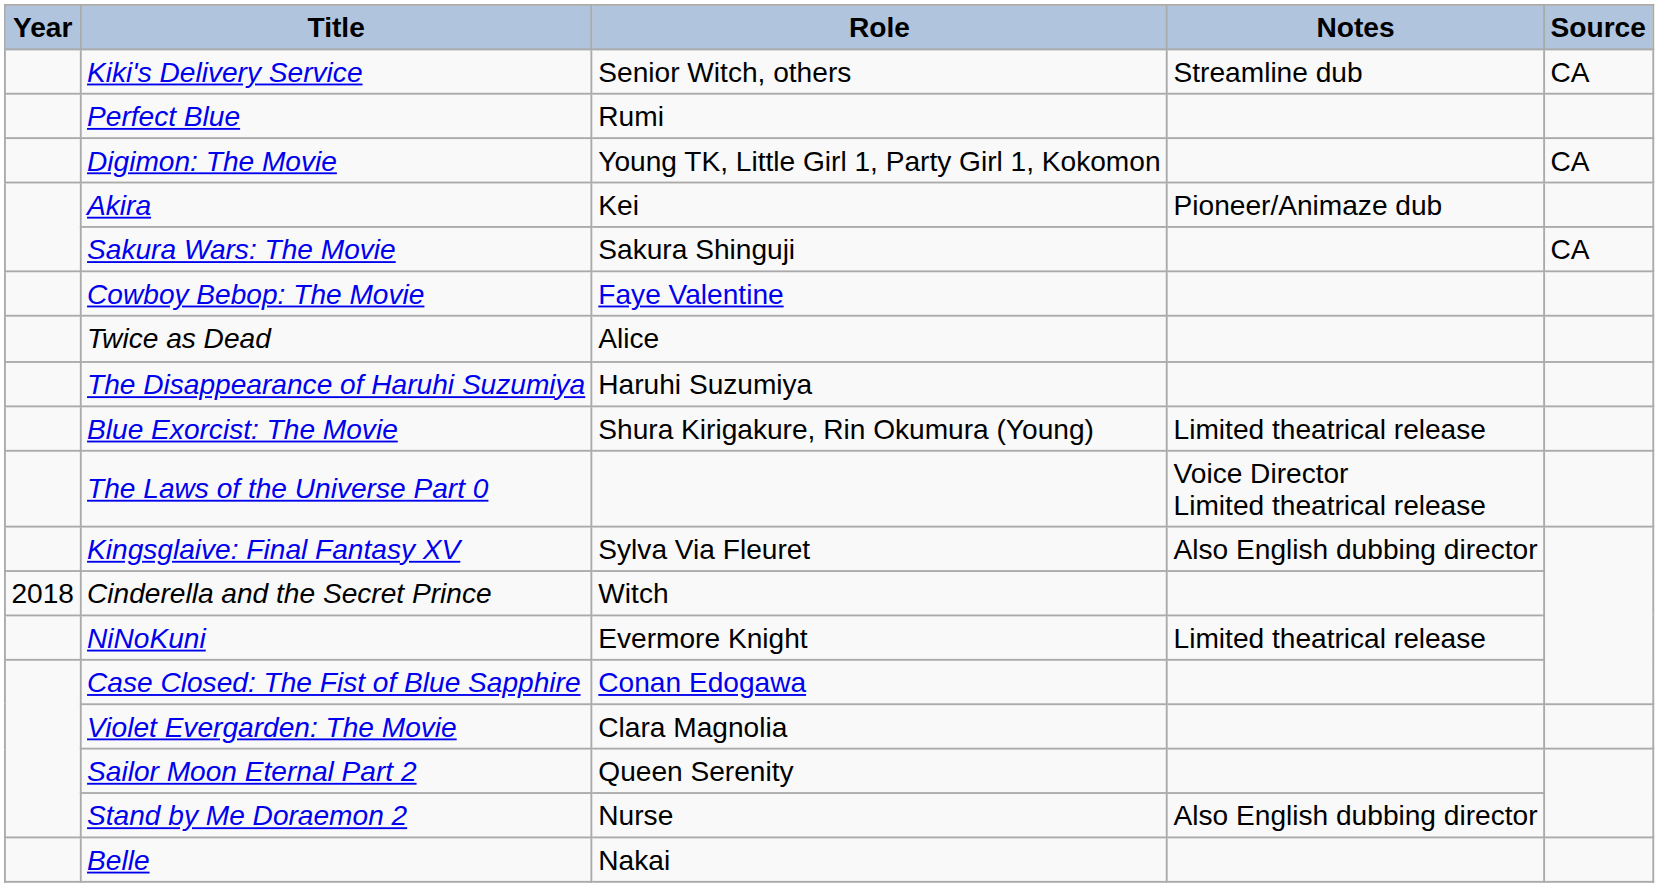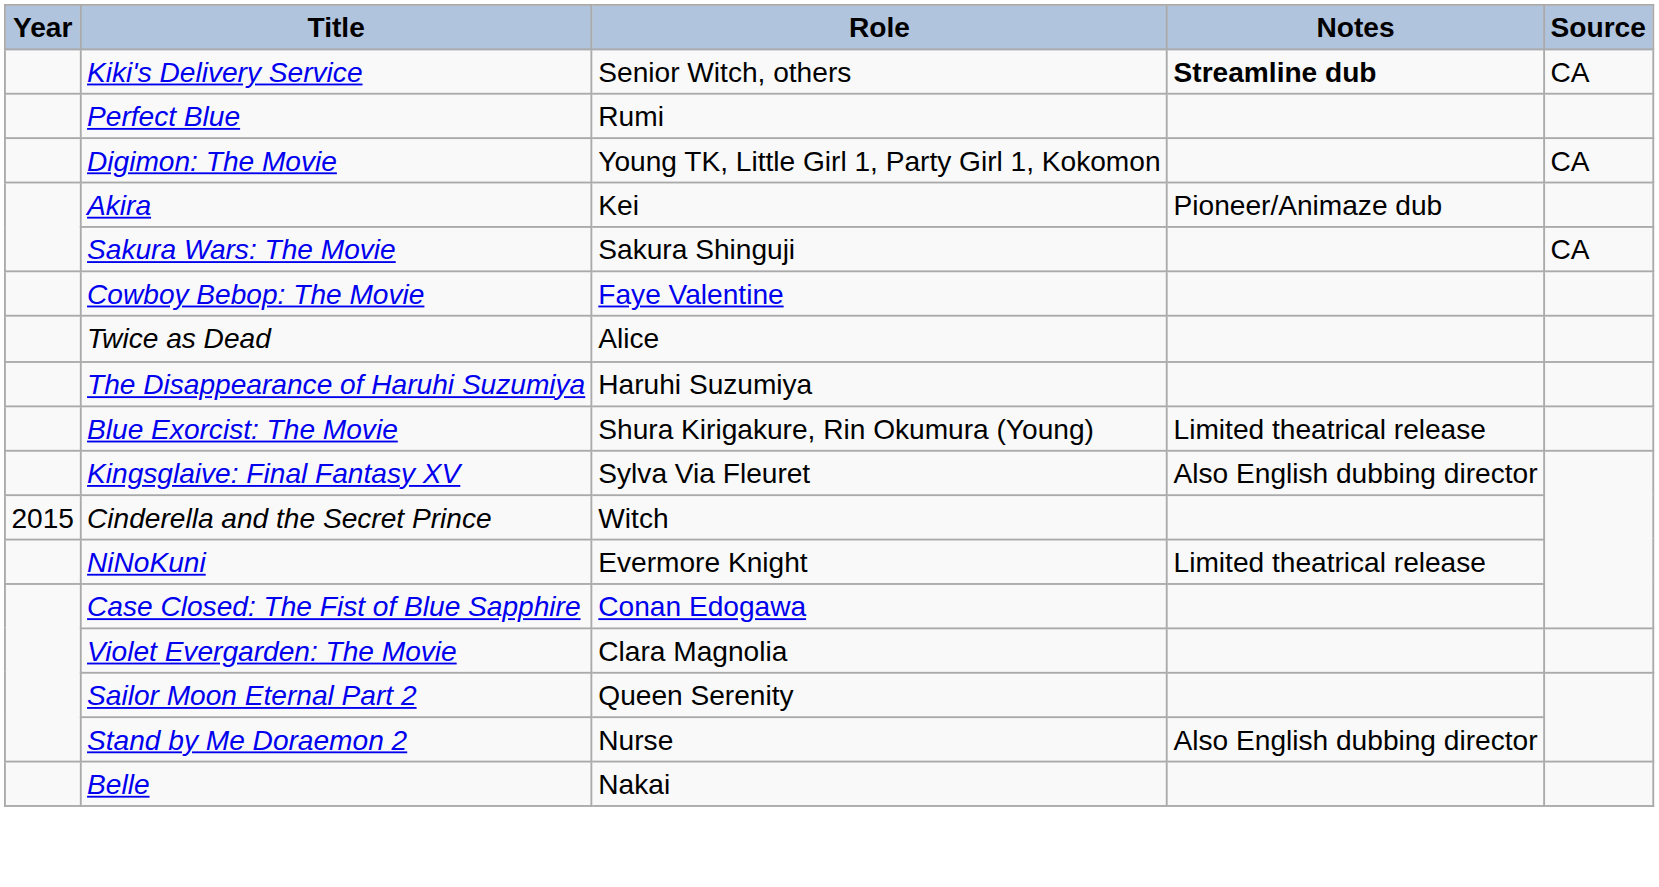Kiki's Delivery Service | Notes: normal -> bold
- row: The Laws of the Universe Part 0 | Voice Director Limited theatrical release
Cinderella and the Secret Prince | Year: 2018 -> 2015
